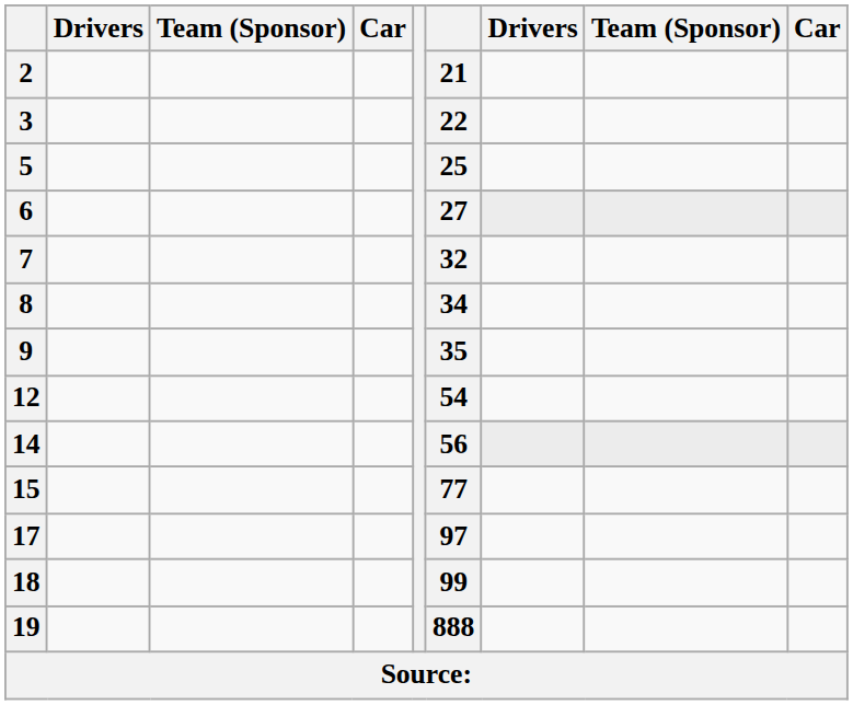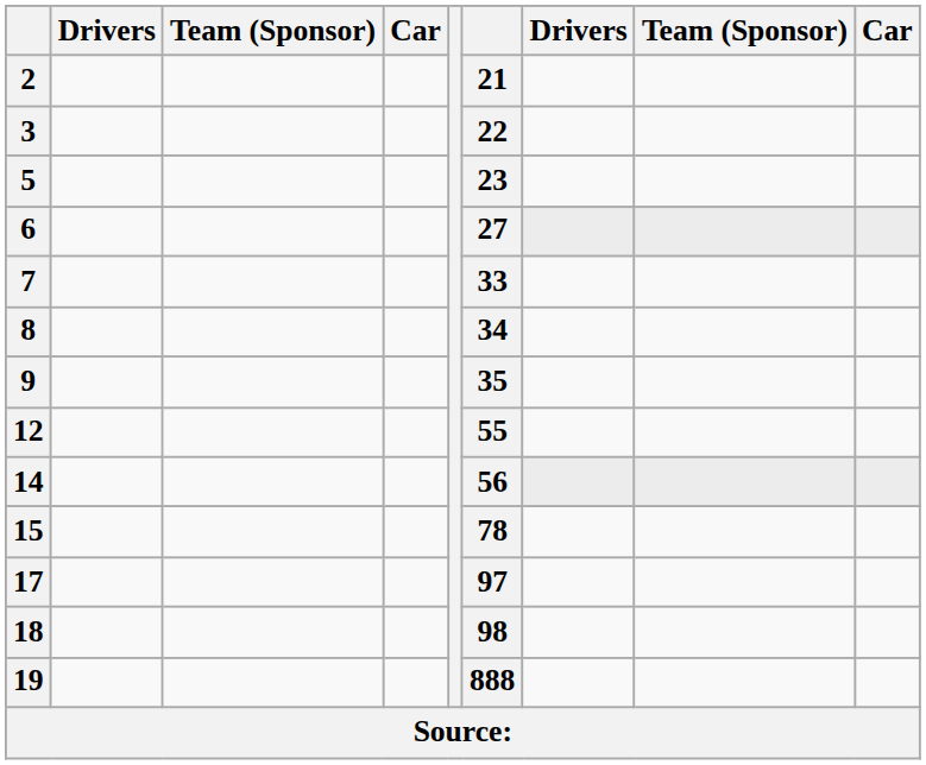5 | column 6: 25 -> 23
7 | column 6: 32 -> 33
12 | column 6: 54 -> 55
15 | column 6: 77 -> 78
18 | column 6: 99 -> 98
